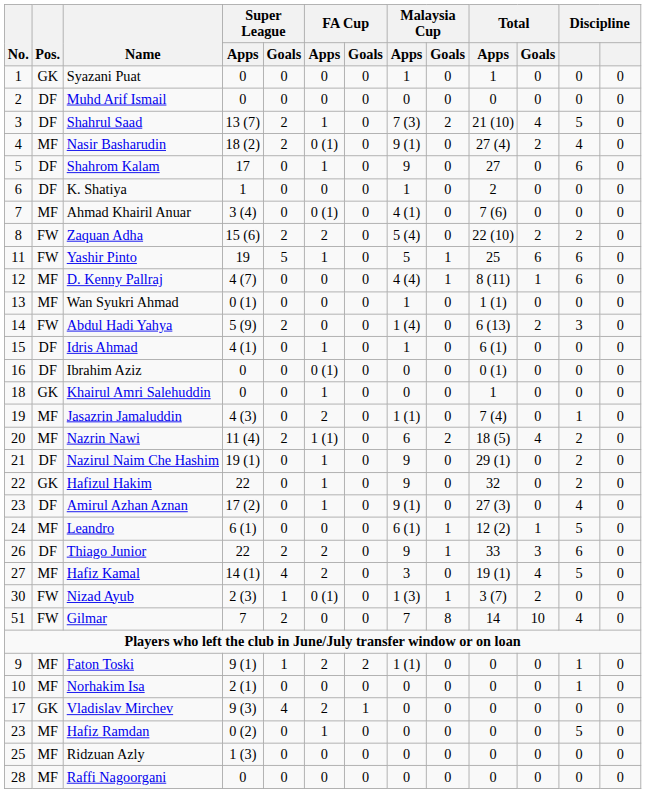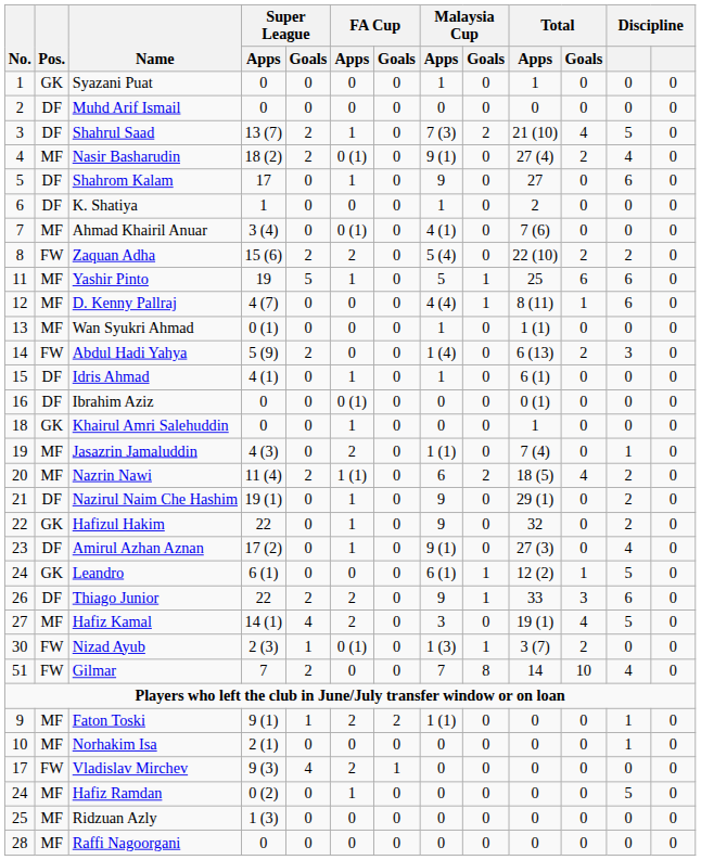Yashir Pinto | Pos.: FW -> MF
Leandro | Pos.: MF -> GK
Vladislav Mirchev | Pos.: GK -> FW
Hafiz Ramdan | No.: 23 -> 24
